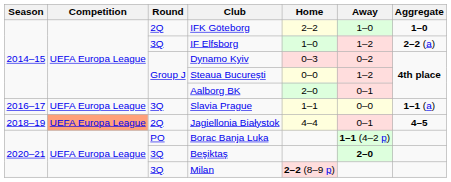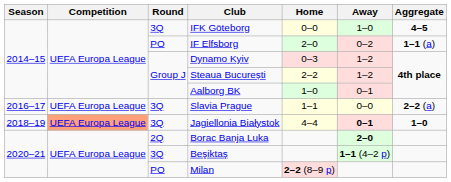IFK Göteborg | Round: 2Q -> 3Q
IFK Göteborg | Home: 2–2 -> 0–0
IFK Göteborg | Aggregate: 1–0 -> 4–5
IF Elfsborg | Round: 3Q -> PO
IF Elfsborg | Home: 1–0 -> 2–0
IF Elfsborg | Away: 1–2 -> 0–2
IF Elfsborg | Aggregate: 2–2 (a) -> 1–1 (a)
Dynamo Kyiv | Away: 0–2 -> 1–2
Steaua București | Home: 0–0 -> 2–2
Aalborg BK | Home: 2–0 -> 1–0
Slavia Prague | Aggregate: 1–1 (a) -> 2–2 (a)
Jagiellonia Białystok | Round: 2Q -> 3Q
Jagiellonia Białystok | Away: normal -> bold
Jagiellonia Białystok | Aggregate: 4–5 -> 1–0
Borac Banja Luka | Round: PO -> 2Q
Borac Banja Luka | Away: 1–1 (4–2 p) -> 2–0
Beşiktaş | Away: 2–0 -> 1–1 (4–2 p)
Milan | Round: 3Q -> PO
